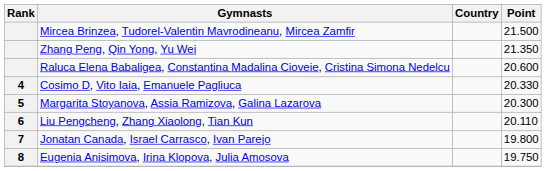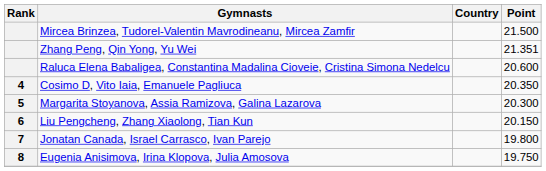Zhang Peng, Qin Yong, Yu Wei | Point: 21.350 -> 21.351
Cosimo D, Vito Iaia, Emanuele Pagliuca | Point: 20.330 -> 20.350
Liu Pengcheng, Zhang Xiaolong, Tian Kun | Point: 20.110 -> 20.150
